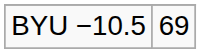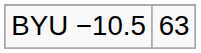BYU −10.5 | column 2: 69 -> 63
